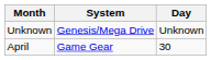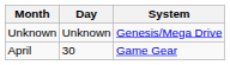columns swapped: Day <-> System
